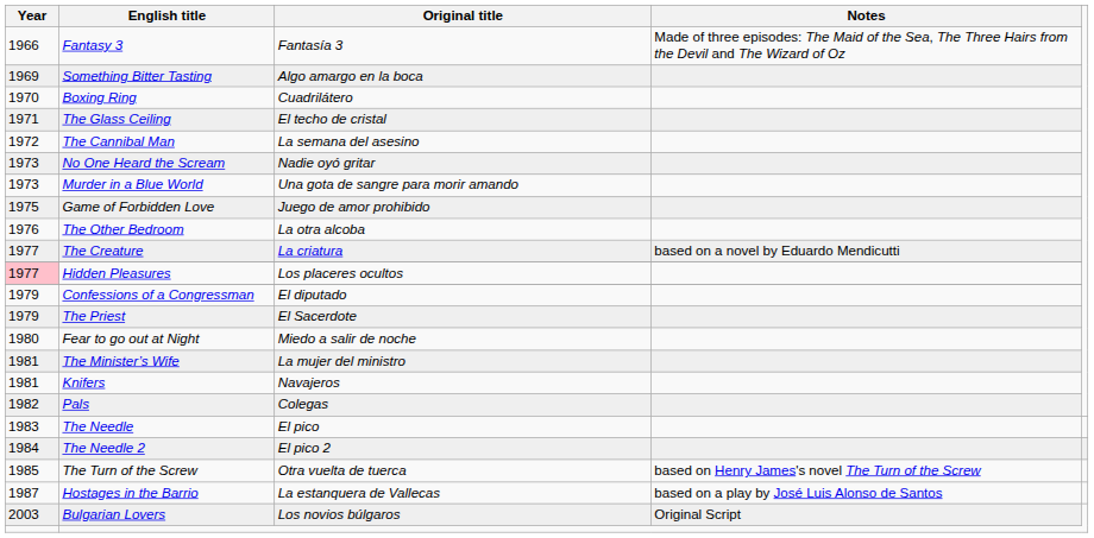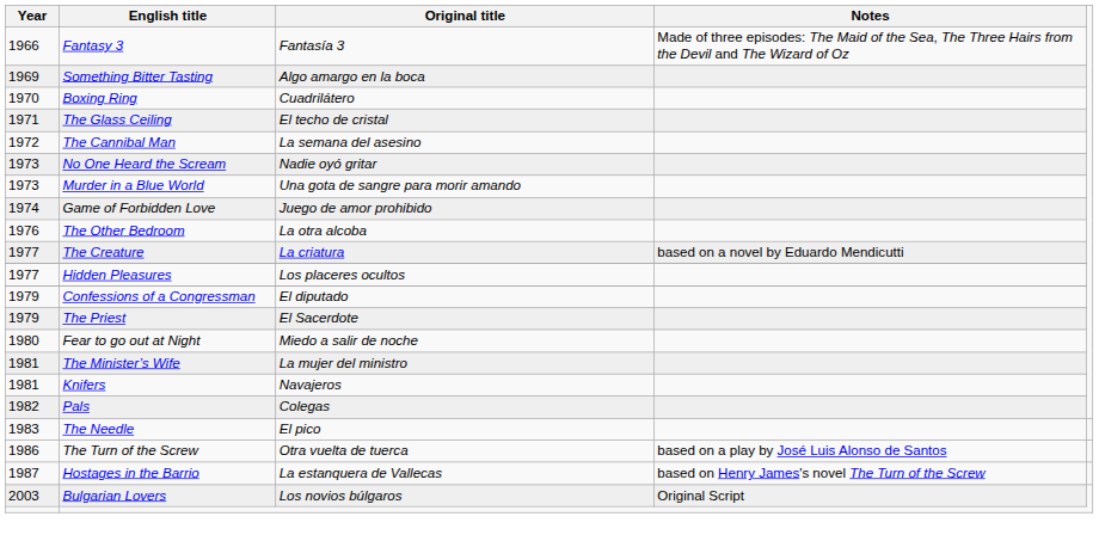Game of Forbidden Love | Year: 1975 -> 1974
Hidden Pleasures | Year: pink background -> no background
- row: 1984 | The Needle 2 | El pico 2
The Turn of the Screw | Year: 1985 -> 1986
The Turn of the Screw | Notes: based on Henry James's novel The Turn of the Screw -> based on a play by José Luis Alonso de Santos
Hostages in the Barrio | Notes: based on a play by José Luis Alonso de Santos -> based on Henry James's novel The Turn of the Screw
